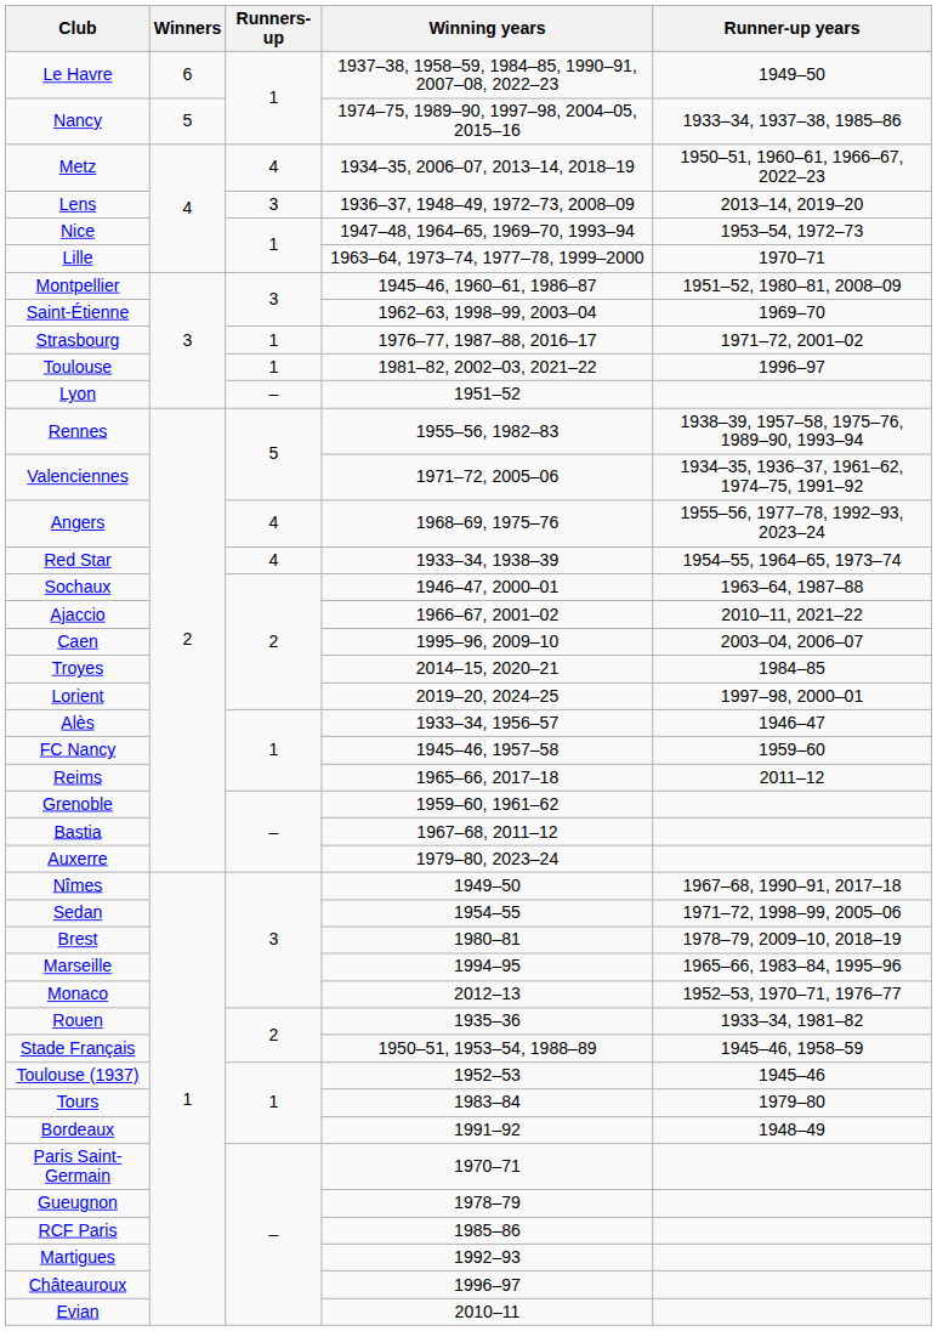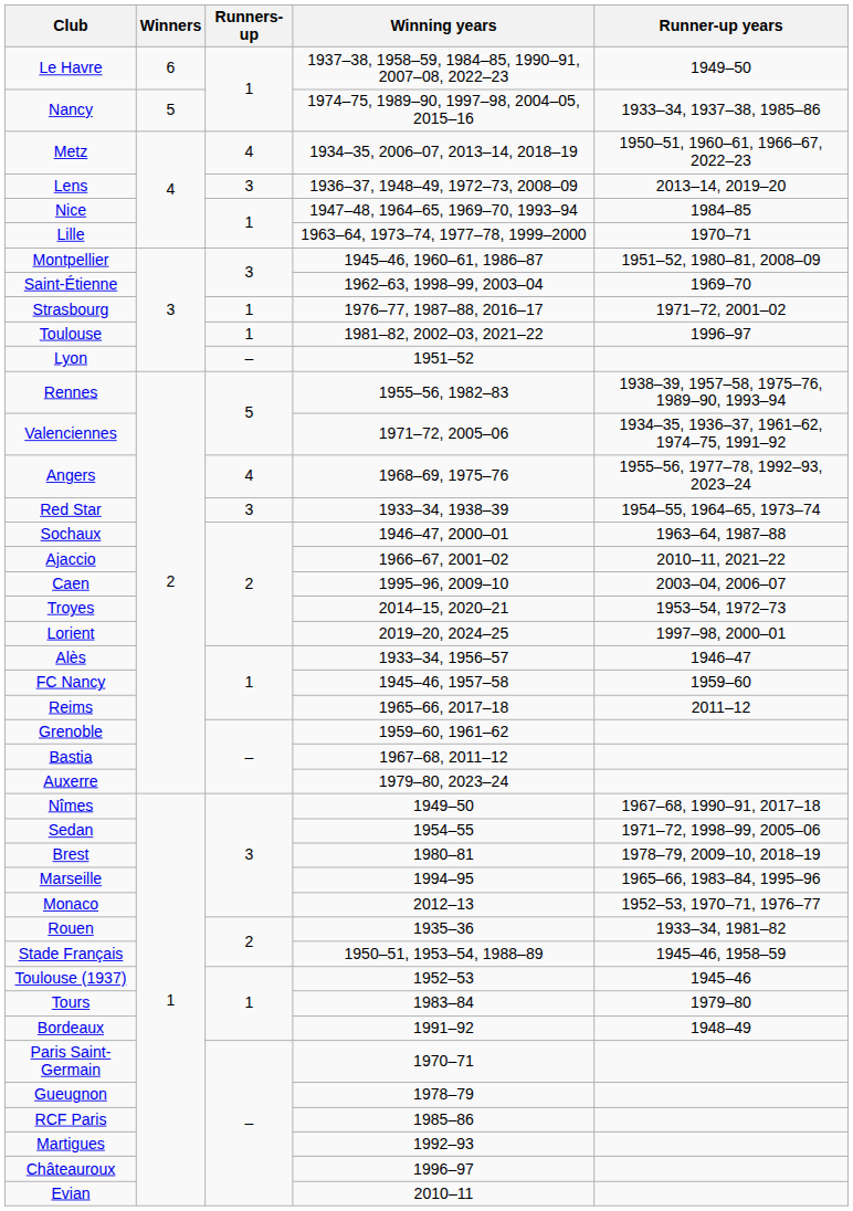Nice | Runner-up years: 1953–54, 1972–73 -> 1984–85
Red Star | Runners-up: 4 -> 3
Troyes | Runner-up years: 1984–85 -> 1953–54, 1972–73
